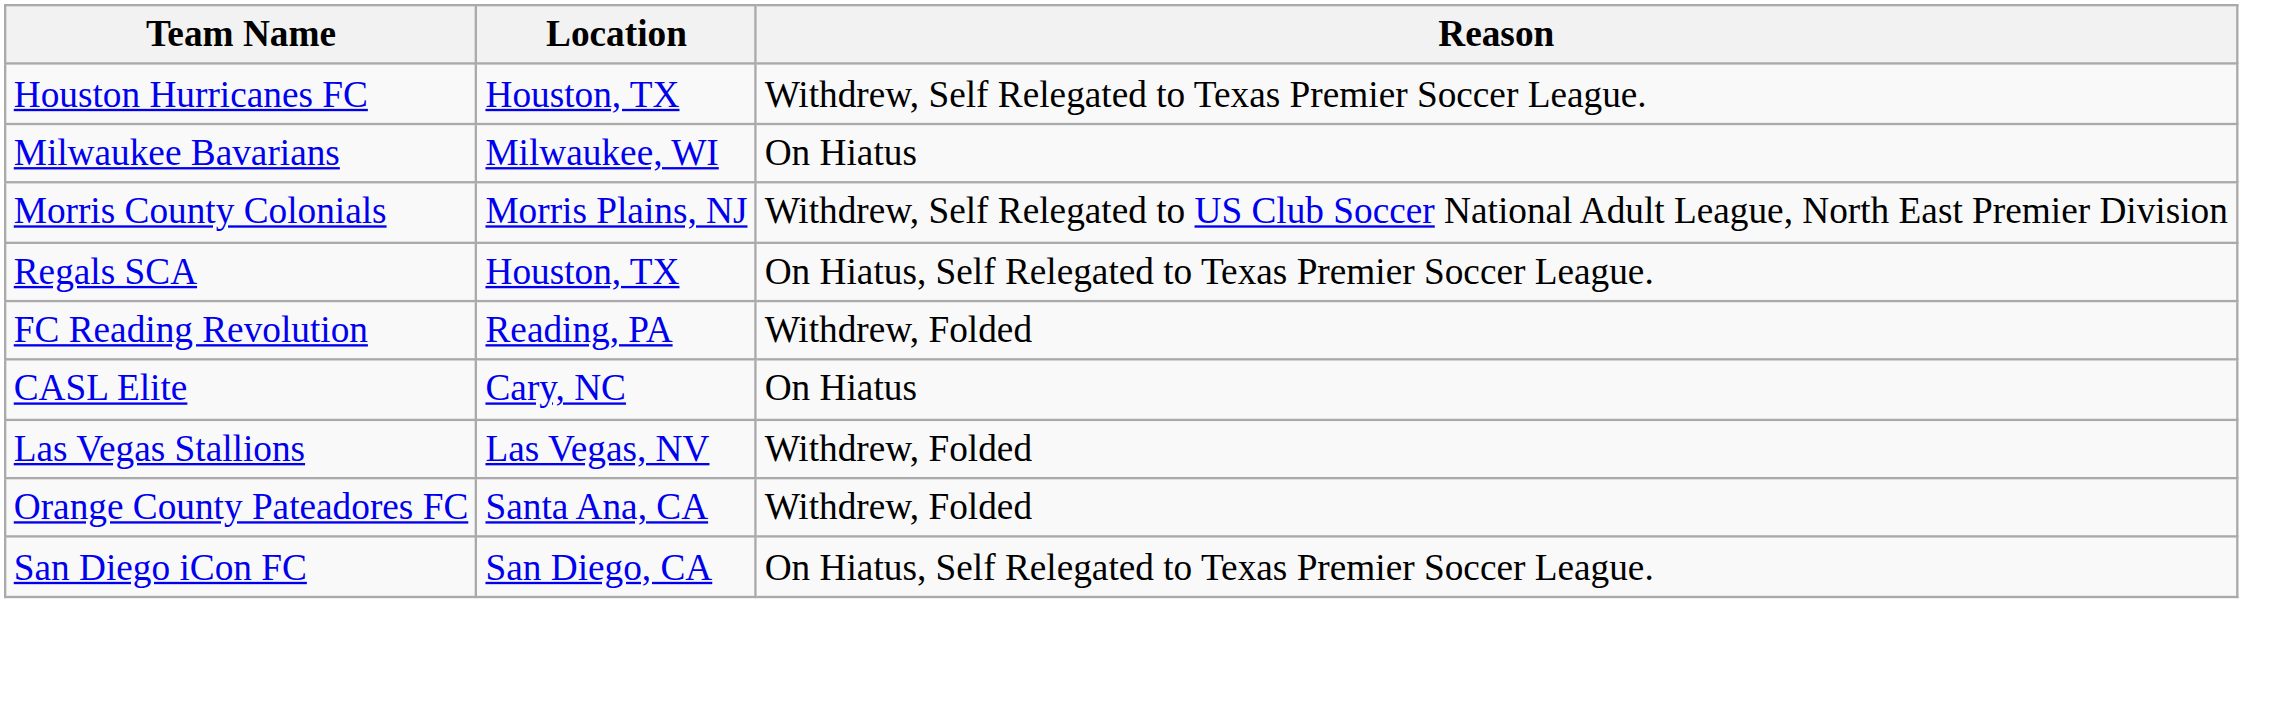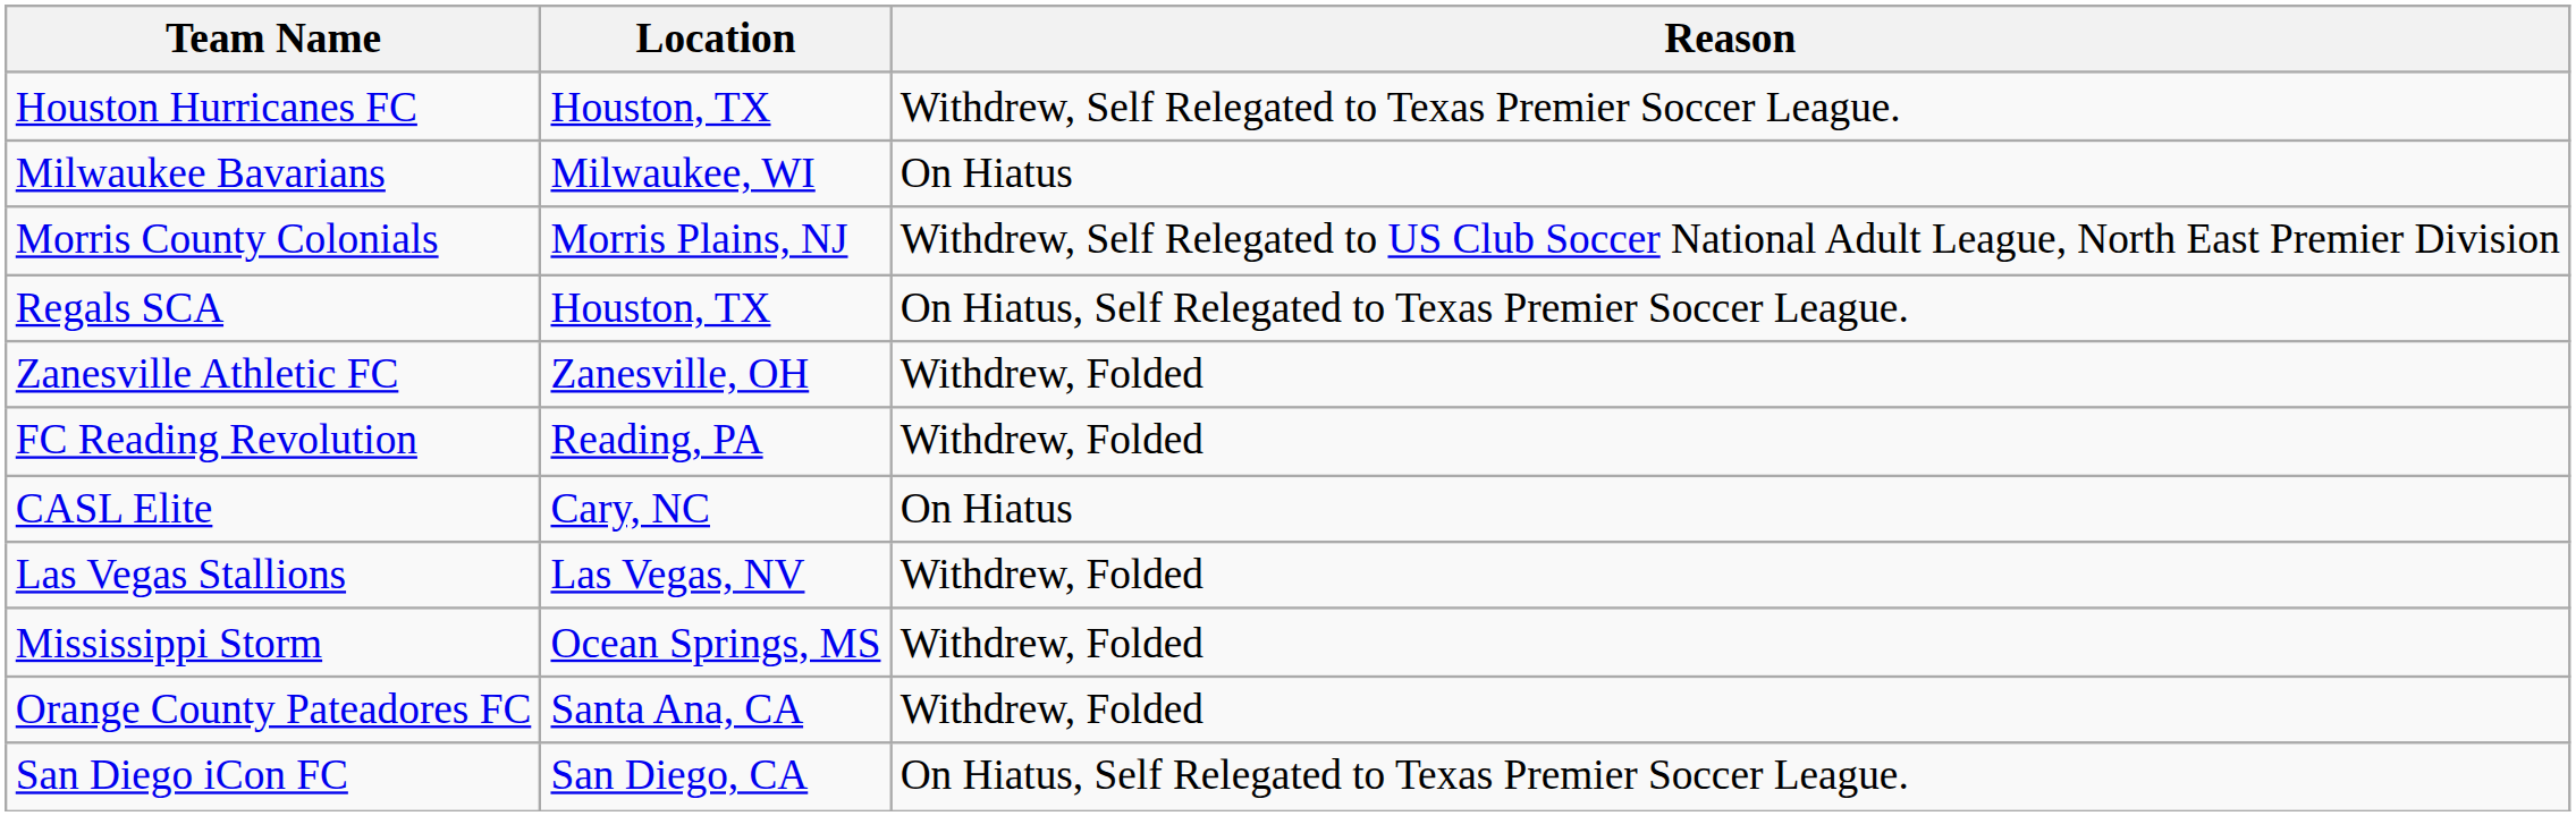+ row: Zanesville Athletic FC | Zanesville, OH | Withdrew, Folded
+ row: Mississippi Storm | Ocean Springs, MS | Withdrew, Folded
